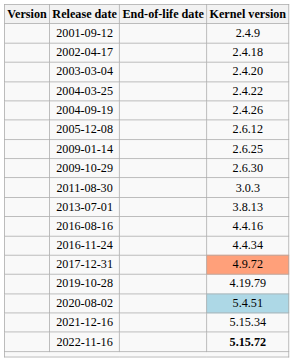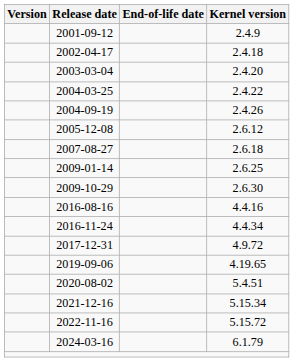+ row: 2007-08-27 | 2.6.18
- row: 2011-08-30 | 3.0.3
- row: 2013-07-01 | 3.8.13
2017-12-31 | Kernel version: lightsalmon background -> no background
+ row: 2019-09-06 | 4.19.65
- row: 2019-10-28 | 4.19.79
2020-08-02 | Kernel version: lightblue background -> no background
2022-11-16 | Kernel version: bold -> normal
+ row: 2024-03-16 | 6.1.79
